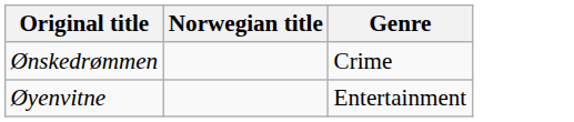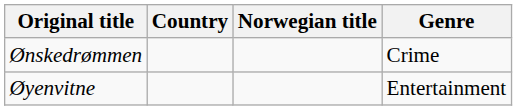+ column: Country
